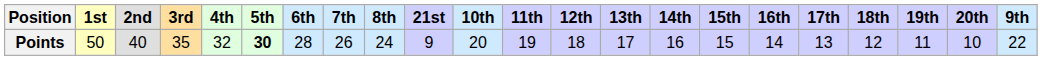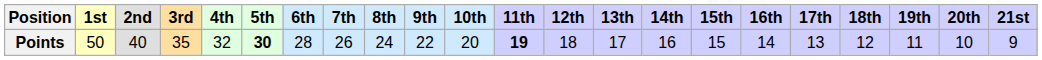columns swapped: 9th <-> 21st
Points | 11th: normal -> bold
